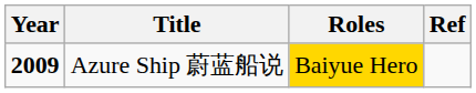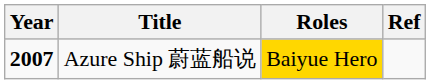Azure Ship 蔚蓝船说 | Year: 2009 -> 2007
